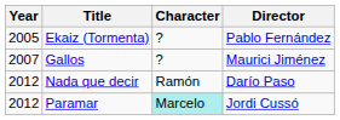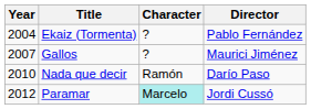Ekaiz (Tormenta) | Year: 2005 -> 2004
Nada que decir | Year: 2012 -> 2010
